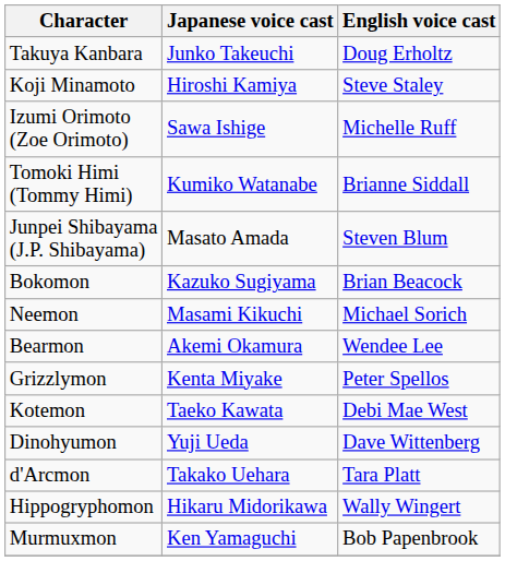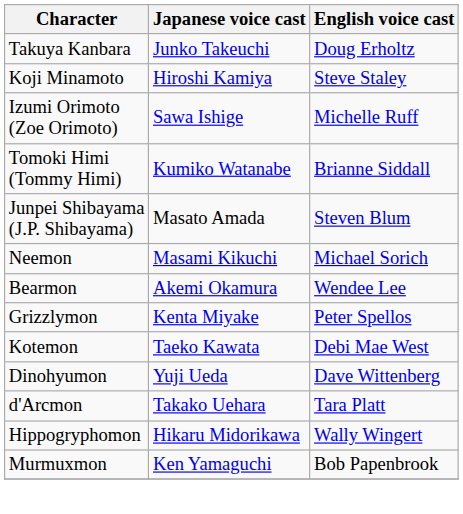- row: Bokomon | Kazuko Sugiyama | Brian Beacock
